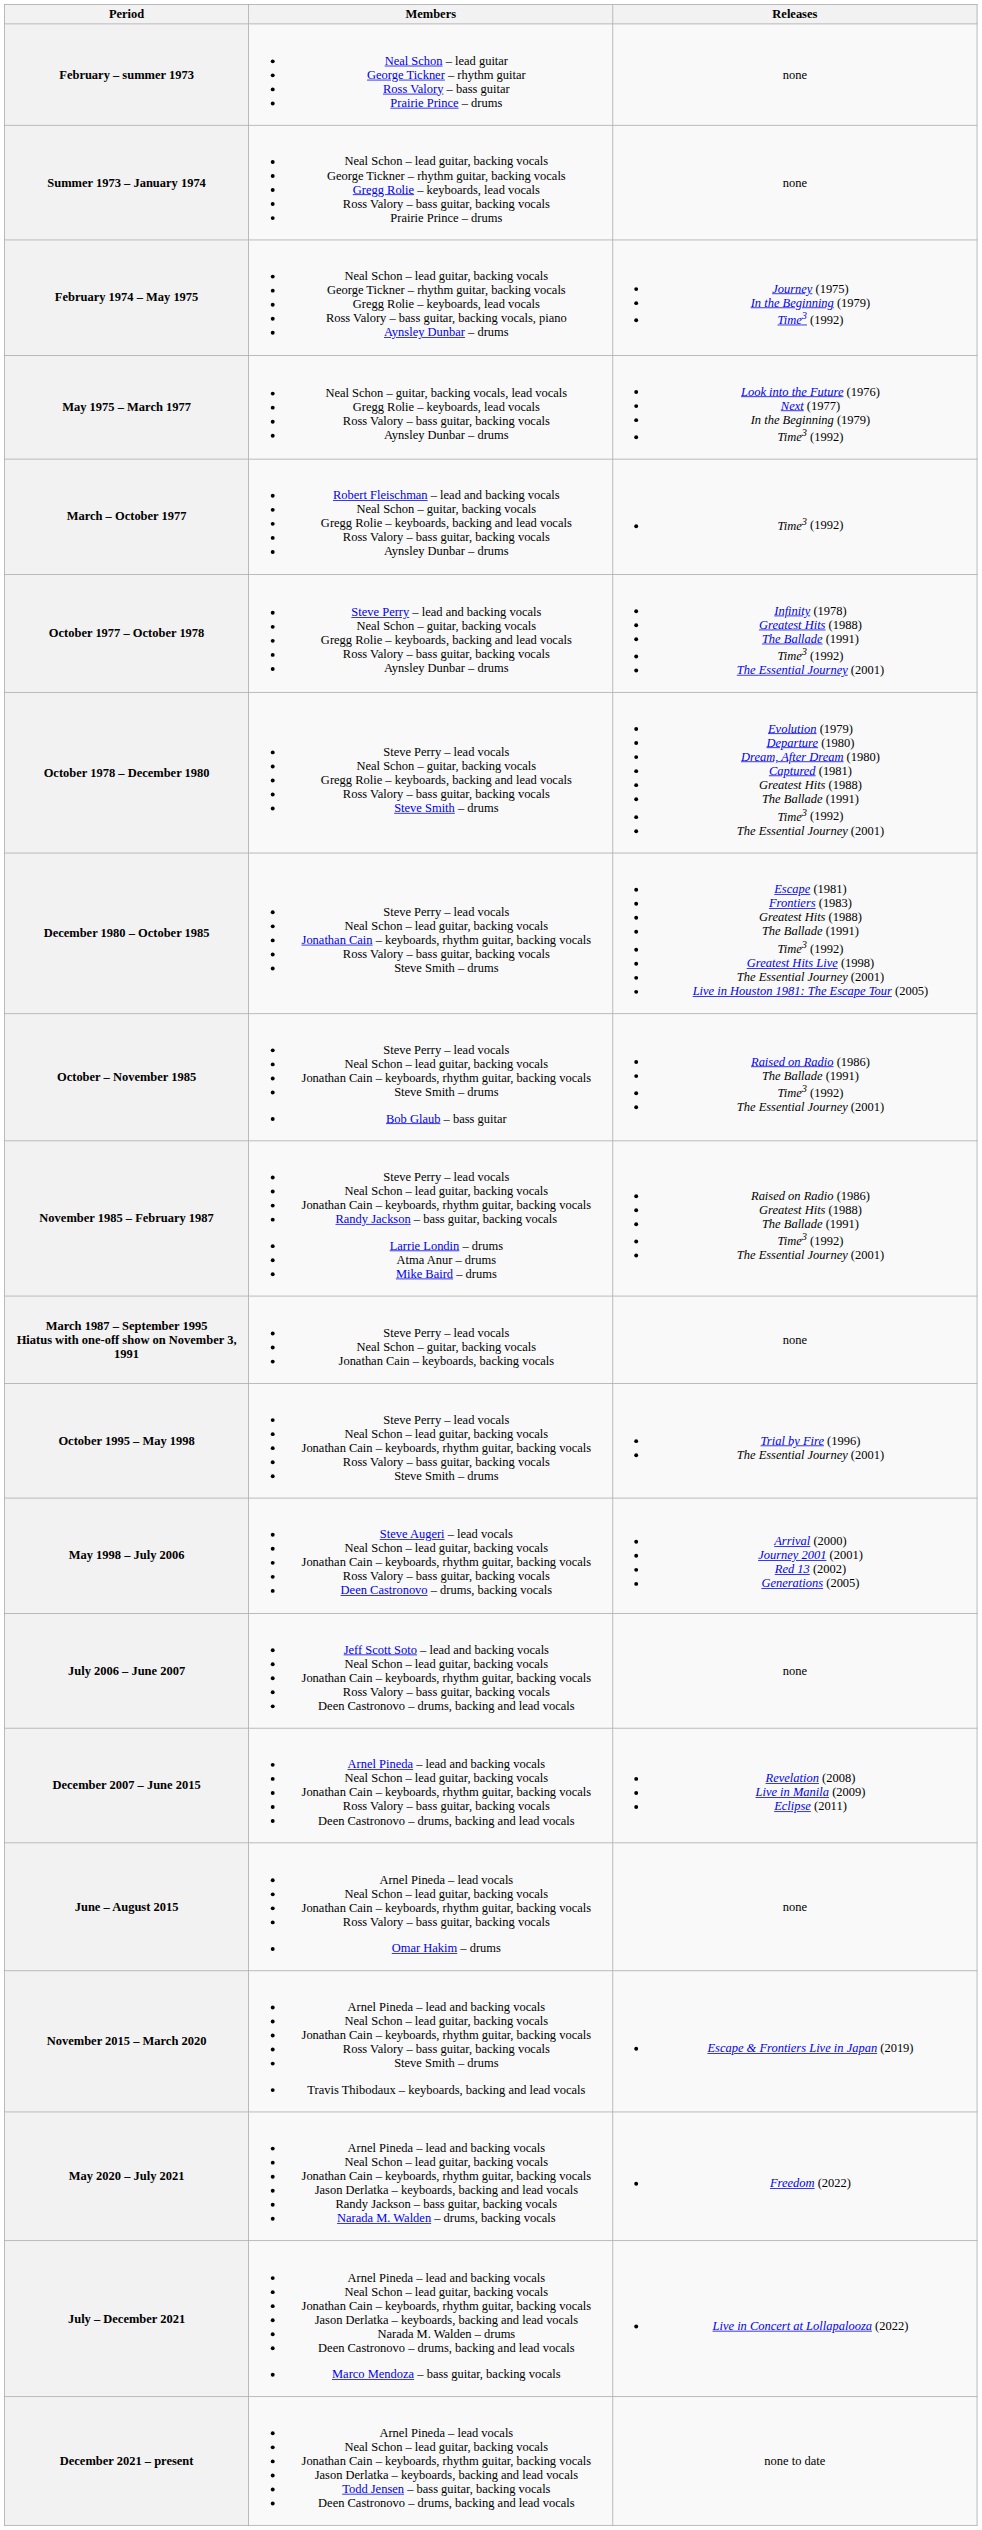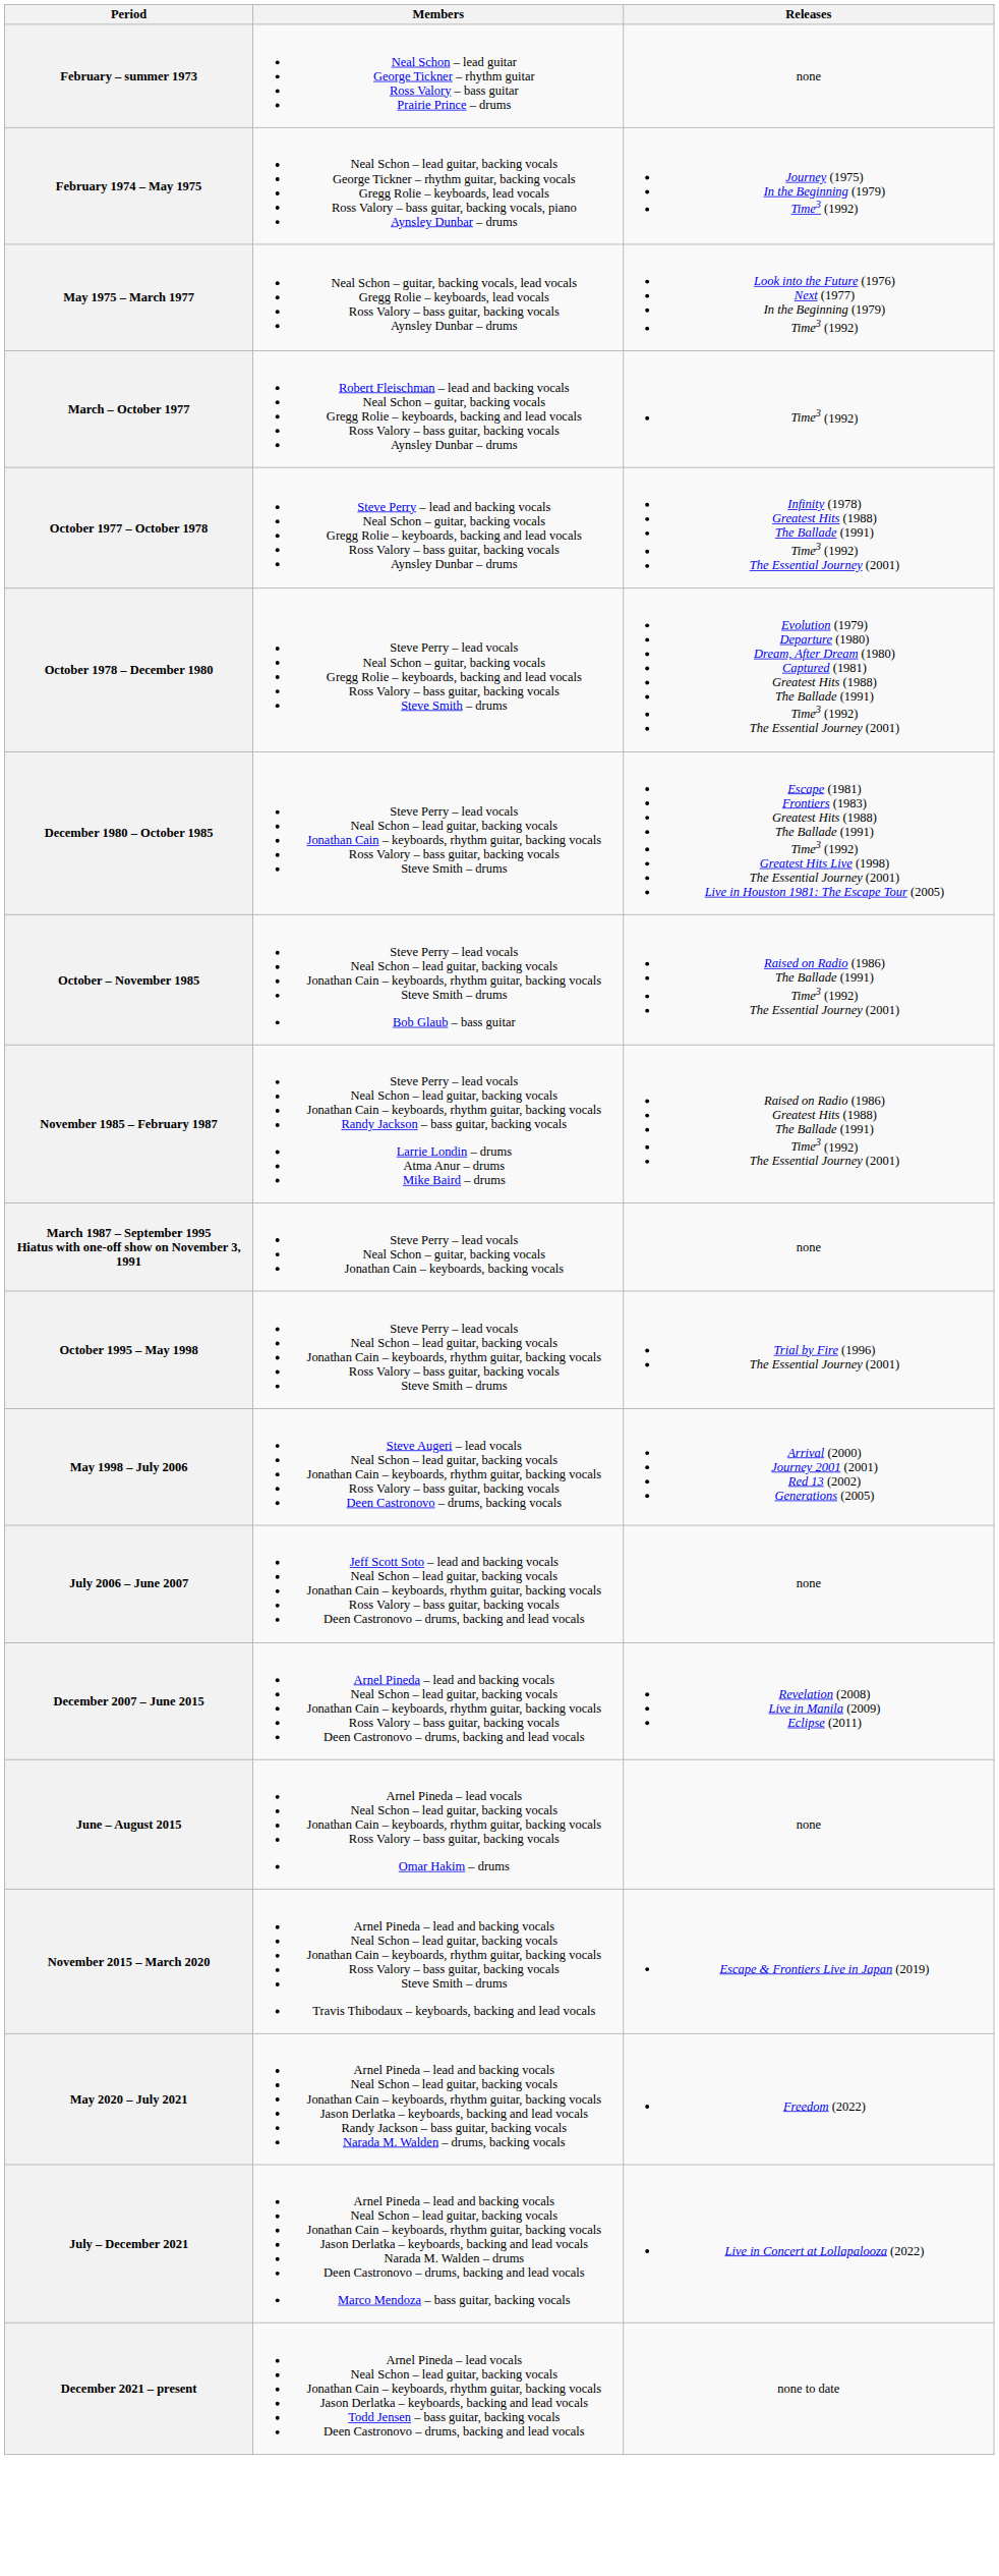- row: Summer 1973 – January 1974 | Neal Schon – lead guitar, backing vocals George Tickner – rhythm guitar, backing vocals Gregg Rolie – keyboards, lead vocals Ross Valory – bass guitar, backing vocals Prairie Prince – drums | none
